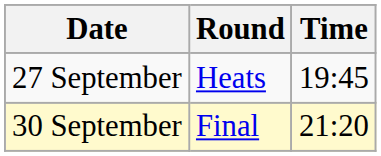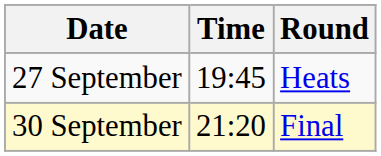columns swapped: Time <-> Round
